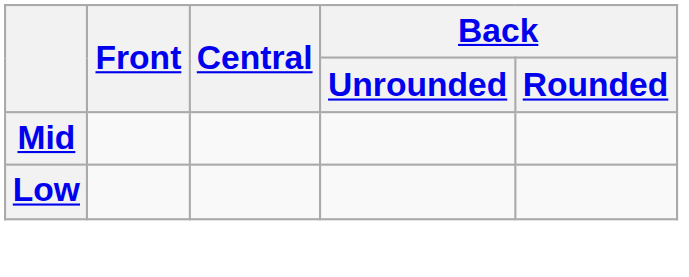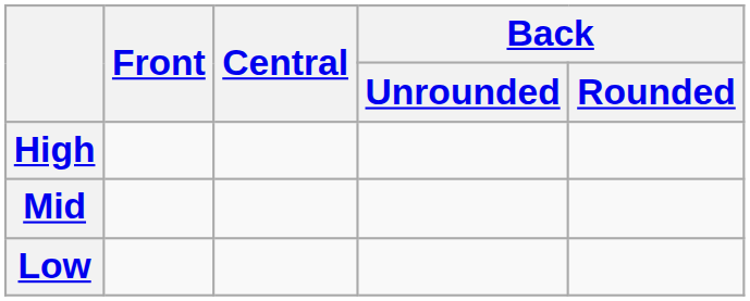+ row: High
